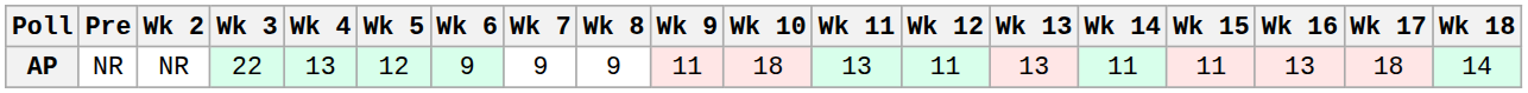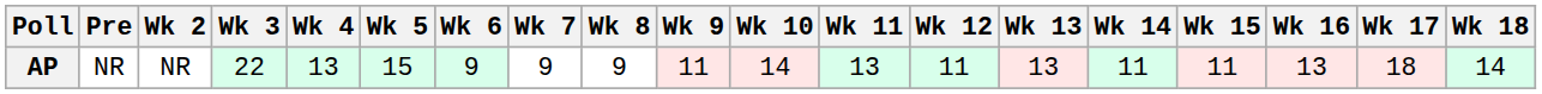AP | Wk 5: 12 -> 15
AP | Wk 10: 18 -> 14
